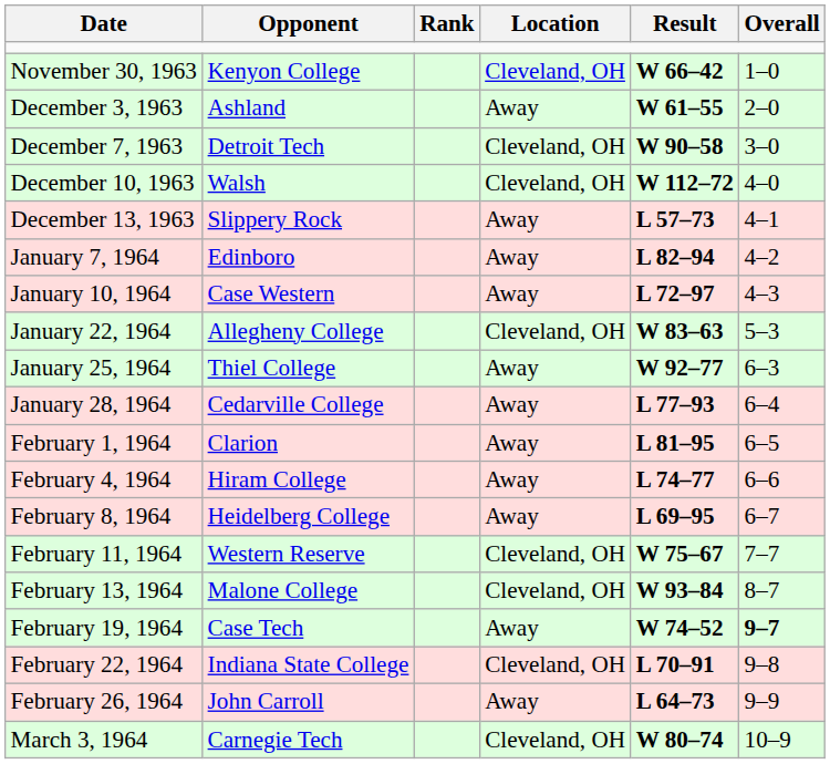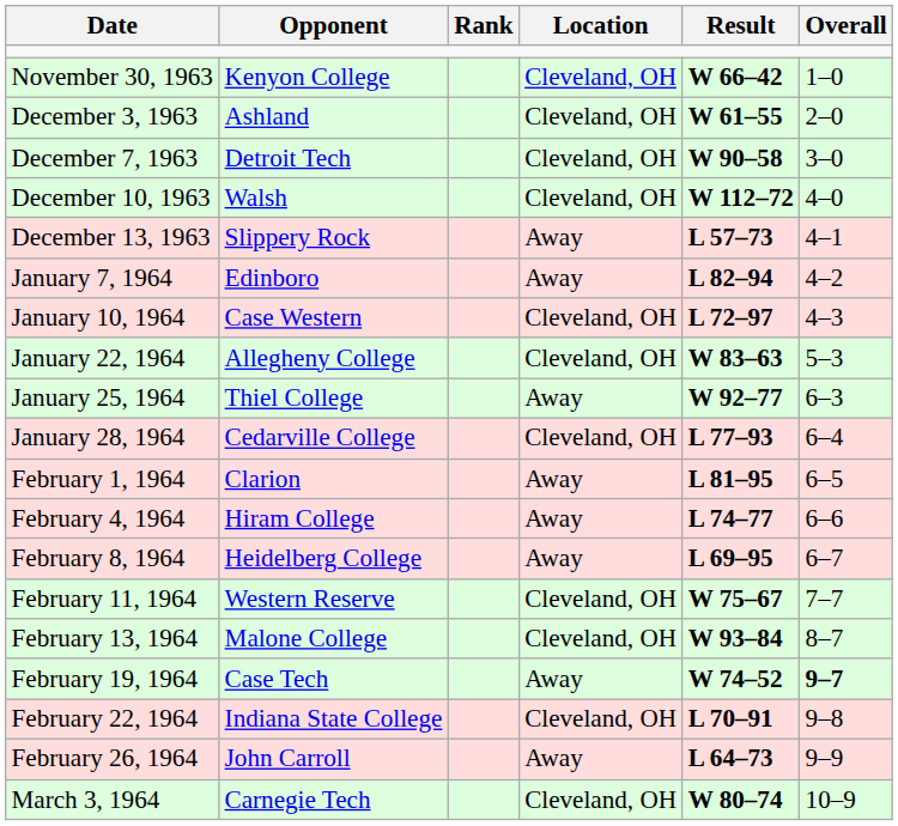December 3, 1963 | Location: Away -> Cleveland, OH
January 10, 1964 | Location: Away -> Cleveland, OH
January 28, 1964 | Location: Away -> Cleveland, OH
